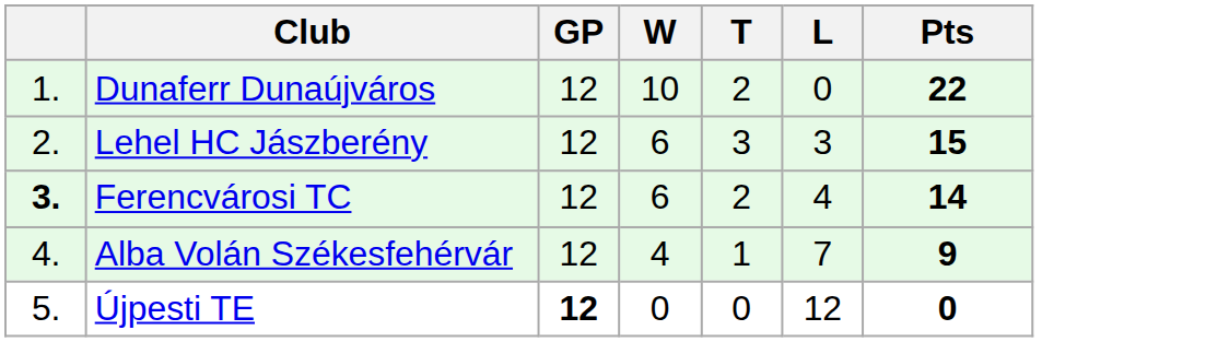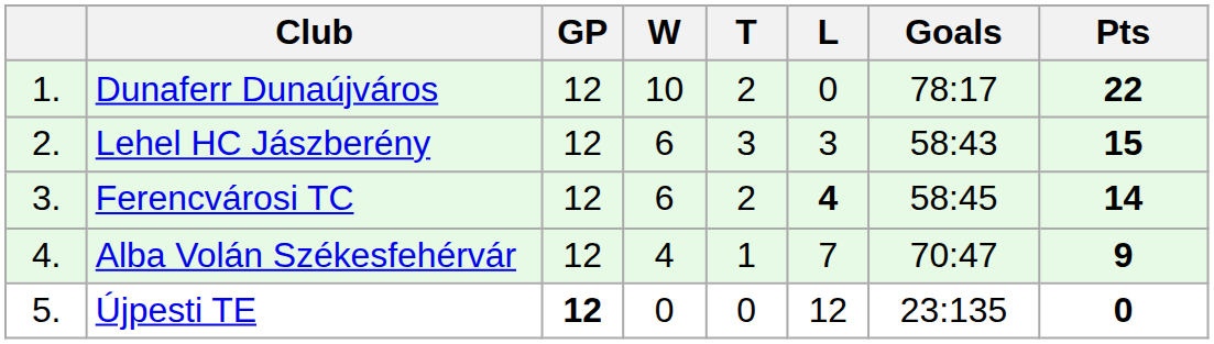+ column: Goals | 78:17 | 58:43 | 58:45 | 70:47 | 23:135
Ferencvárosi TC | column 1: bold -> normal
Ferencvárosi TC | L: normal -> bold
